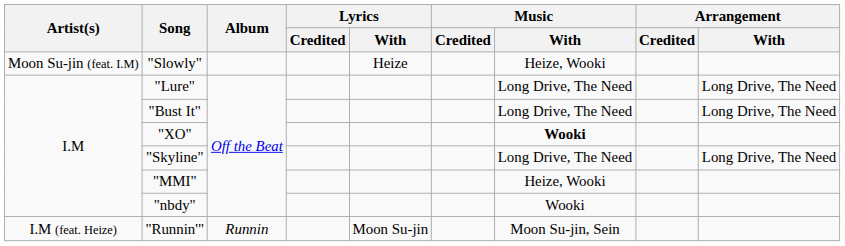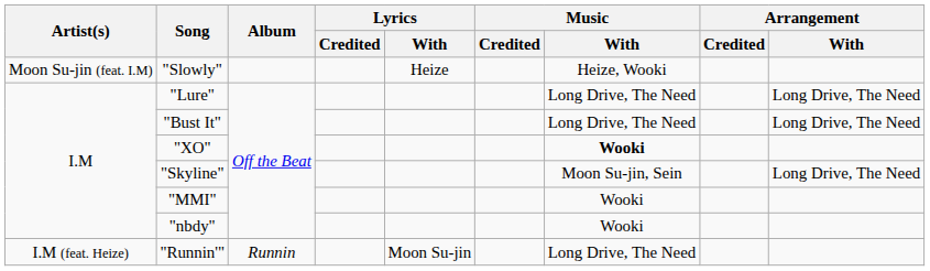"Skyline" | Music / With: Long Drive, The Need -> Moon Su-jin, Sein
"MMI" | Music / With: Heize, Wooki -> Wooki
"Runnin'" | Music / With: Moon Su-jin, Sein -> Long Drive, The Need
